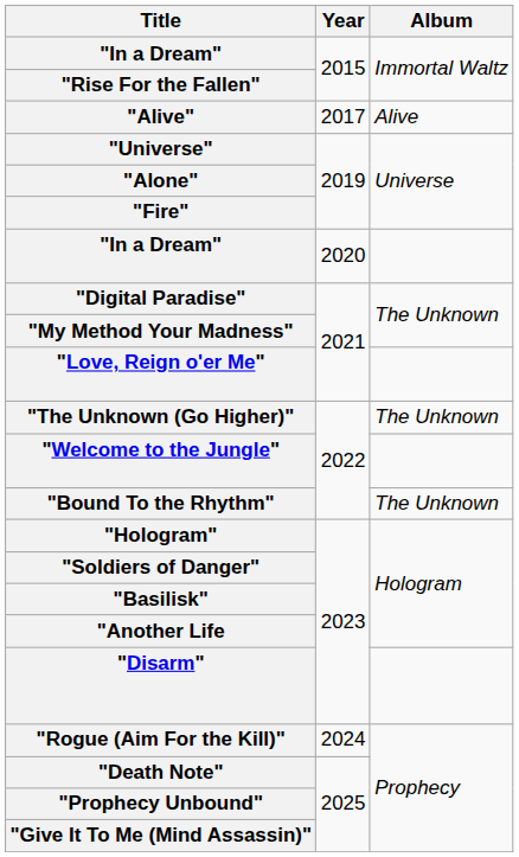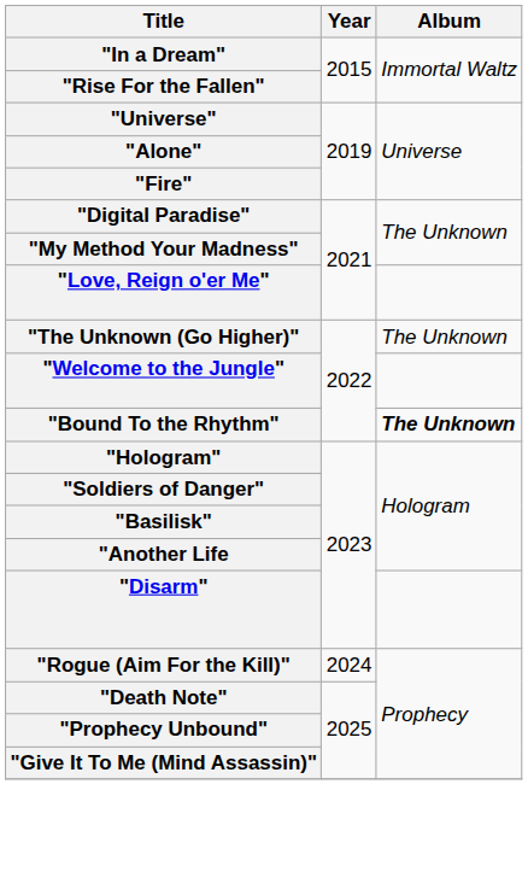- row: "Alive" | 2017 | Alive
- row: "In a Dream" | 2020
"Bound To the Rhythm" | Album: normal -> bold
